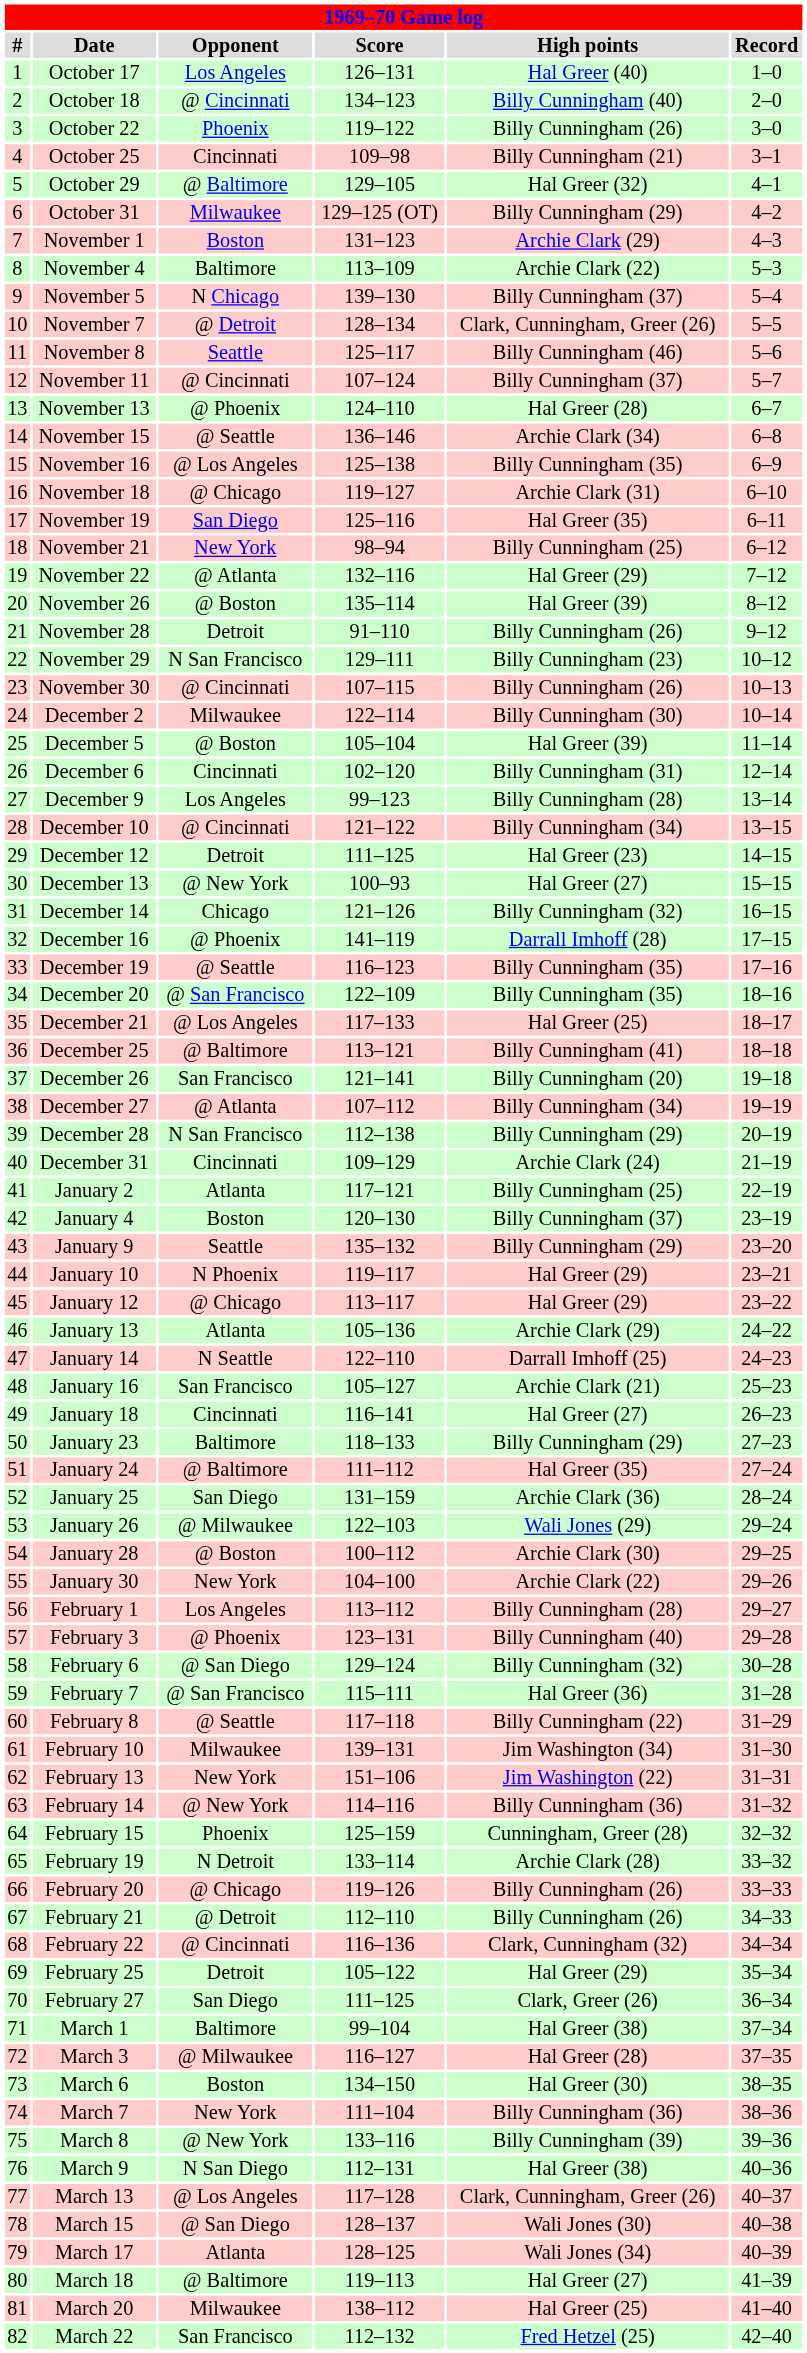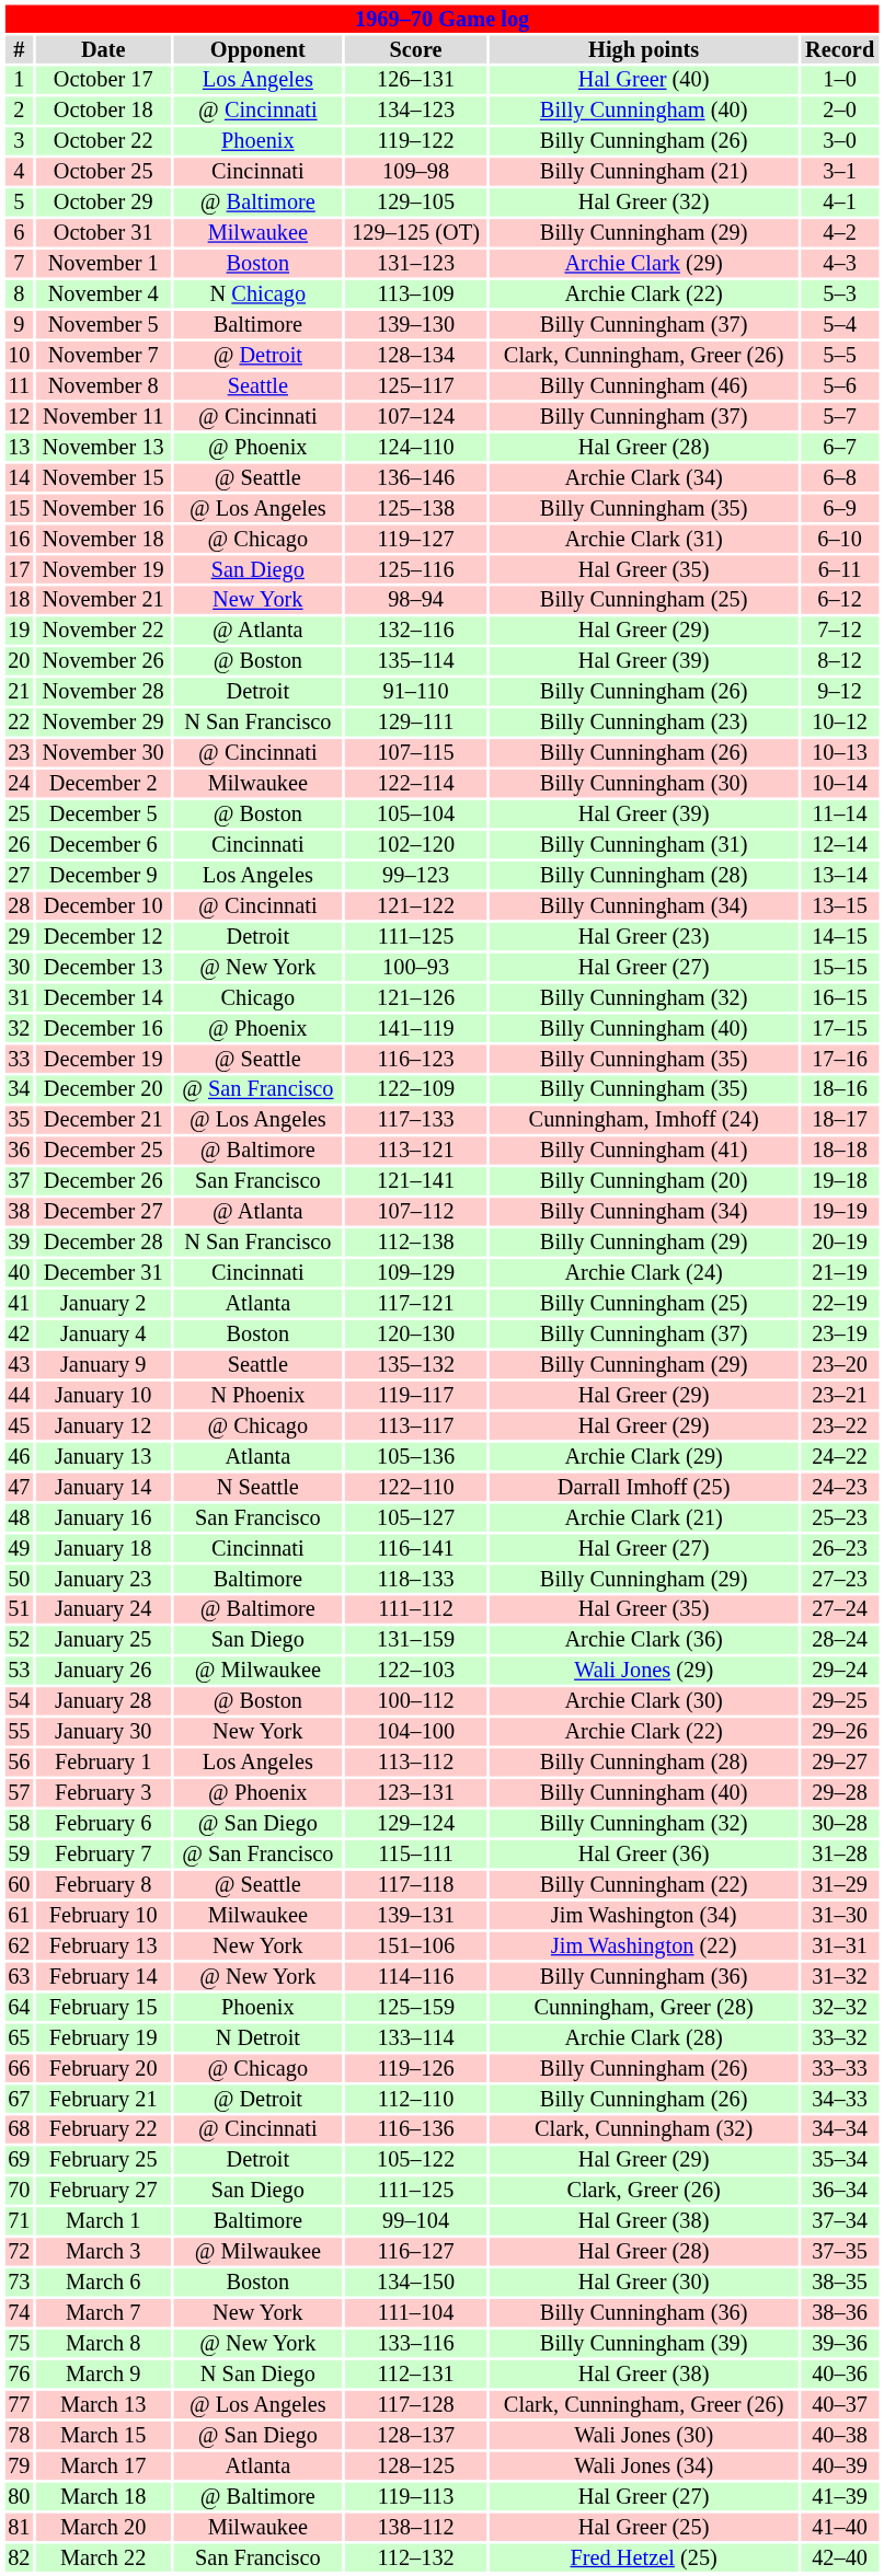November 4 | Opponent: Baltimore -> N Chicago
November 5 | Opponent: N Chicago -> Baltimore
December 16 | High points: Darrall Imhoff (28) -> Billy Cunningham (40)
December 21 | High points: Hal Greer (25) -> Cunningham, Imhoff (24)
